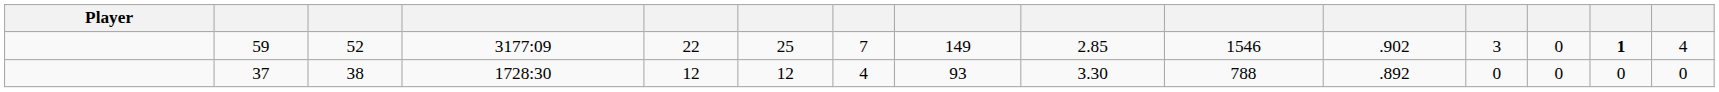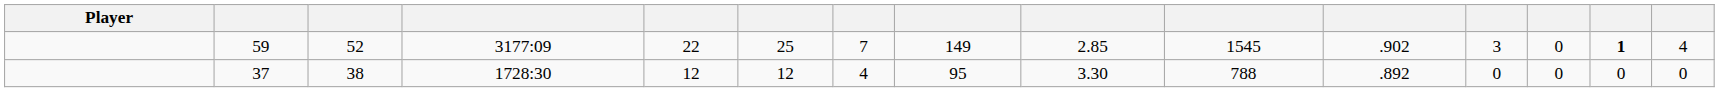59 | column 10: 1546 -> 1545
37 | column 8: 93 -> 95
